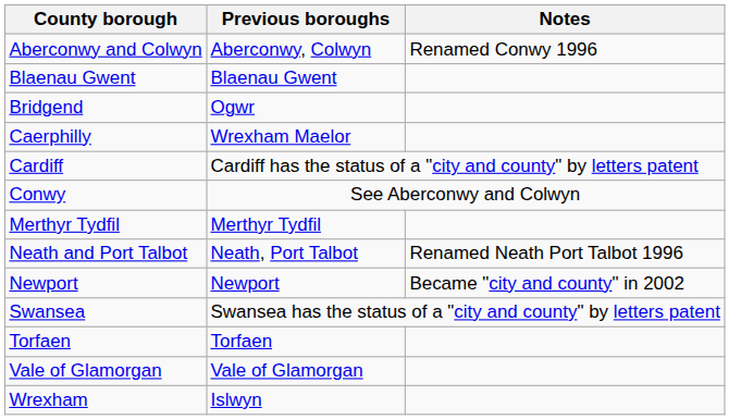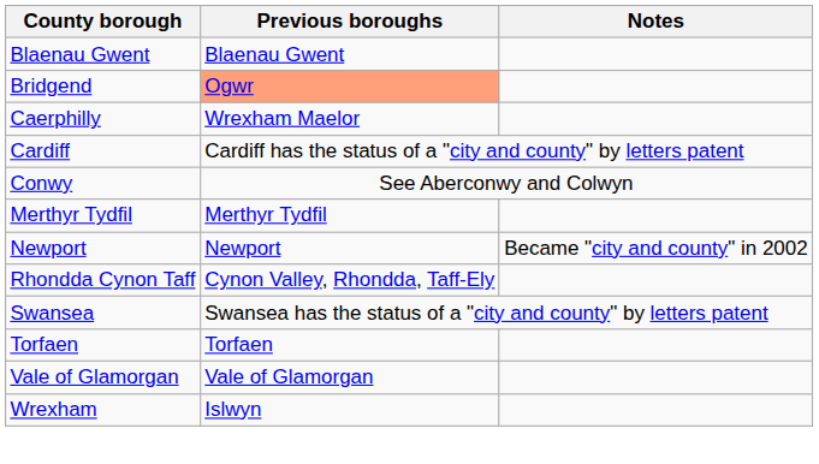- row: Aberconwy and Colwyn | Aberconwy, Colwyn | Renamed Conwy 1996
Bridgend | Previous boroughs: no background -> lightsalmon background
- row: Neath and Port Talbot | Neath, Port Talbot | Renamed Neath Port Talbot 1996
+ row: Rhondda Cynon Taff | Cynon Valley, Rhondda, Taff-Ely
